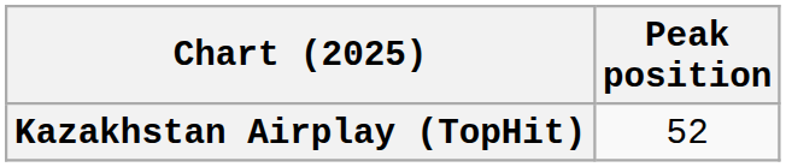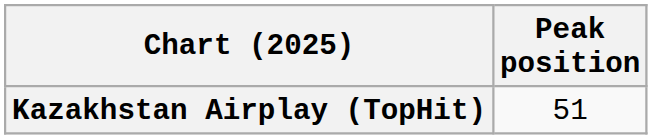Kazakhstan Airplay (TopHit) | Peak position: 52 -> 51
